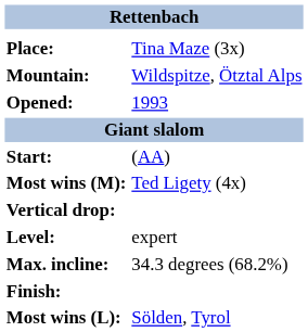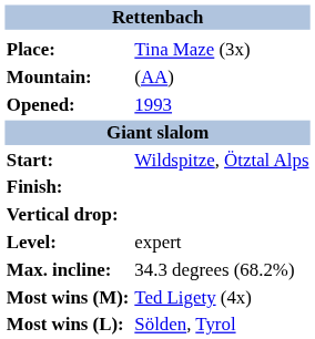Mountain: | column 2: Wildspitze, Ötztal Alps -> (AA)
Start: | column 2: (AA) -> Wildspitze, Ötztal Alps
rows swapped: Finish: <-> Most wins (M):
